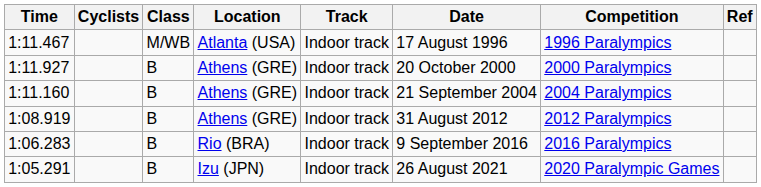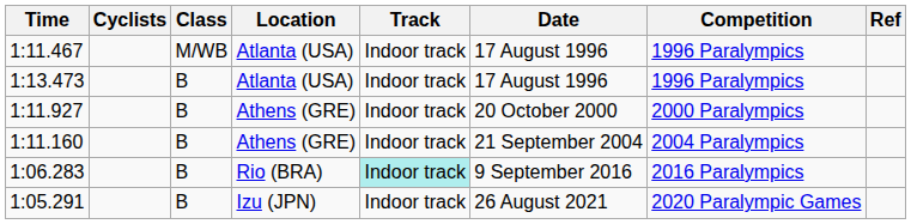+ row: 1:13.473 | B | Atlanta (USA) | Indoor track | 17 August 1996 | 1996 Paralympics
- row: 1:08.919 | B | Athens (GRE) | Indoor track | 31 August 2012 | 2012 Paralympics
1:06.283 | Track: no background -> paleturquoise background
